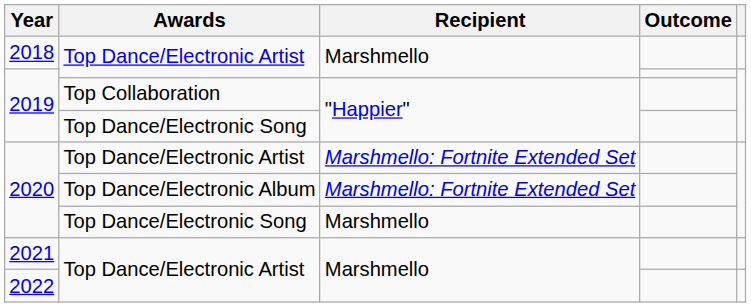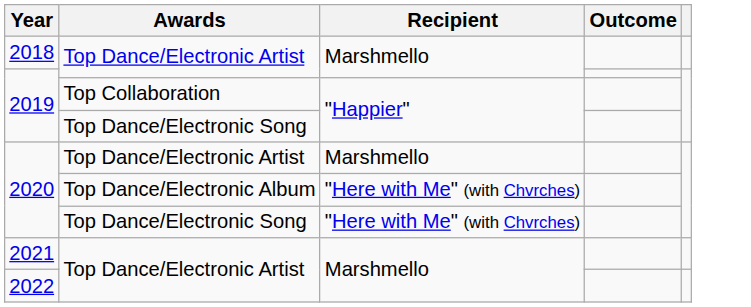2020 / Top Dance/Electronic Artist | Recipient: Marshmello: Fortnite Extended Set -> Marshmello
2020 / Top Dance/Electronic Album | Recipient: Marshmello: Fortnite Extended Set -> "Here with Me" (with Chvrches)
2020 / Top Dance/Electronic Song | Recipient: Marshmello -> "Here with Me" (with Chvrches)
